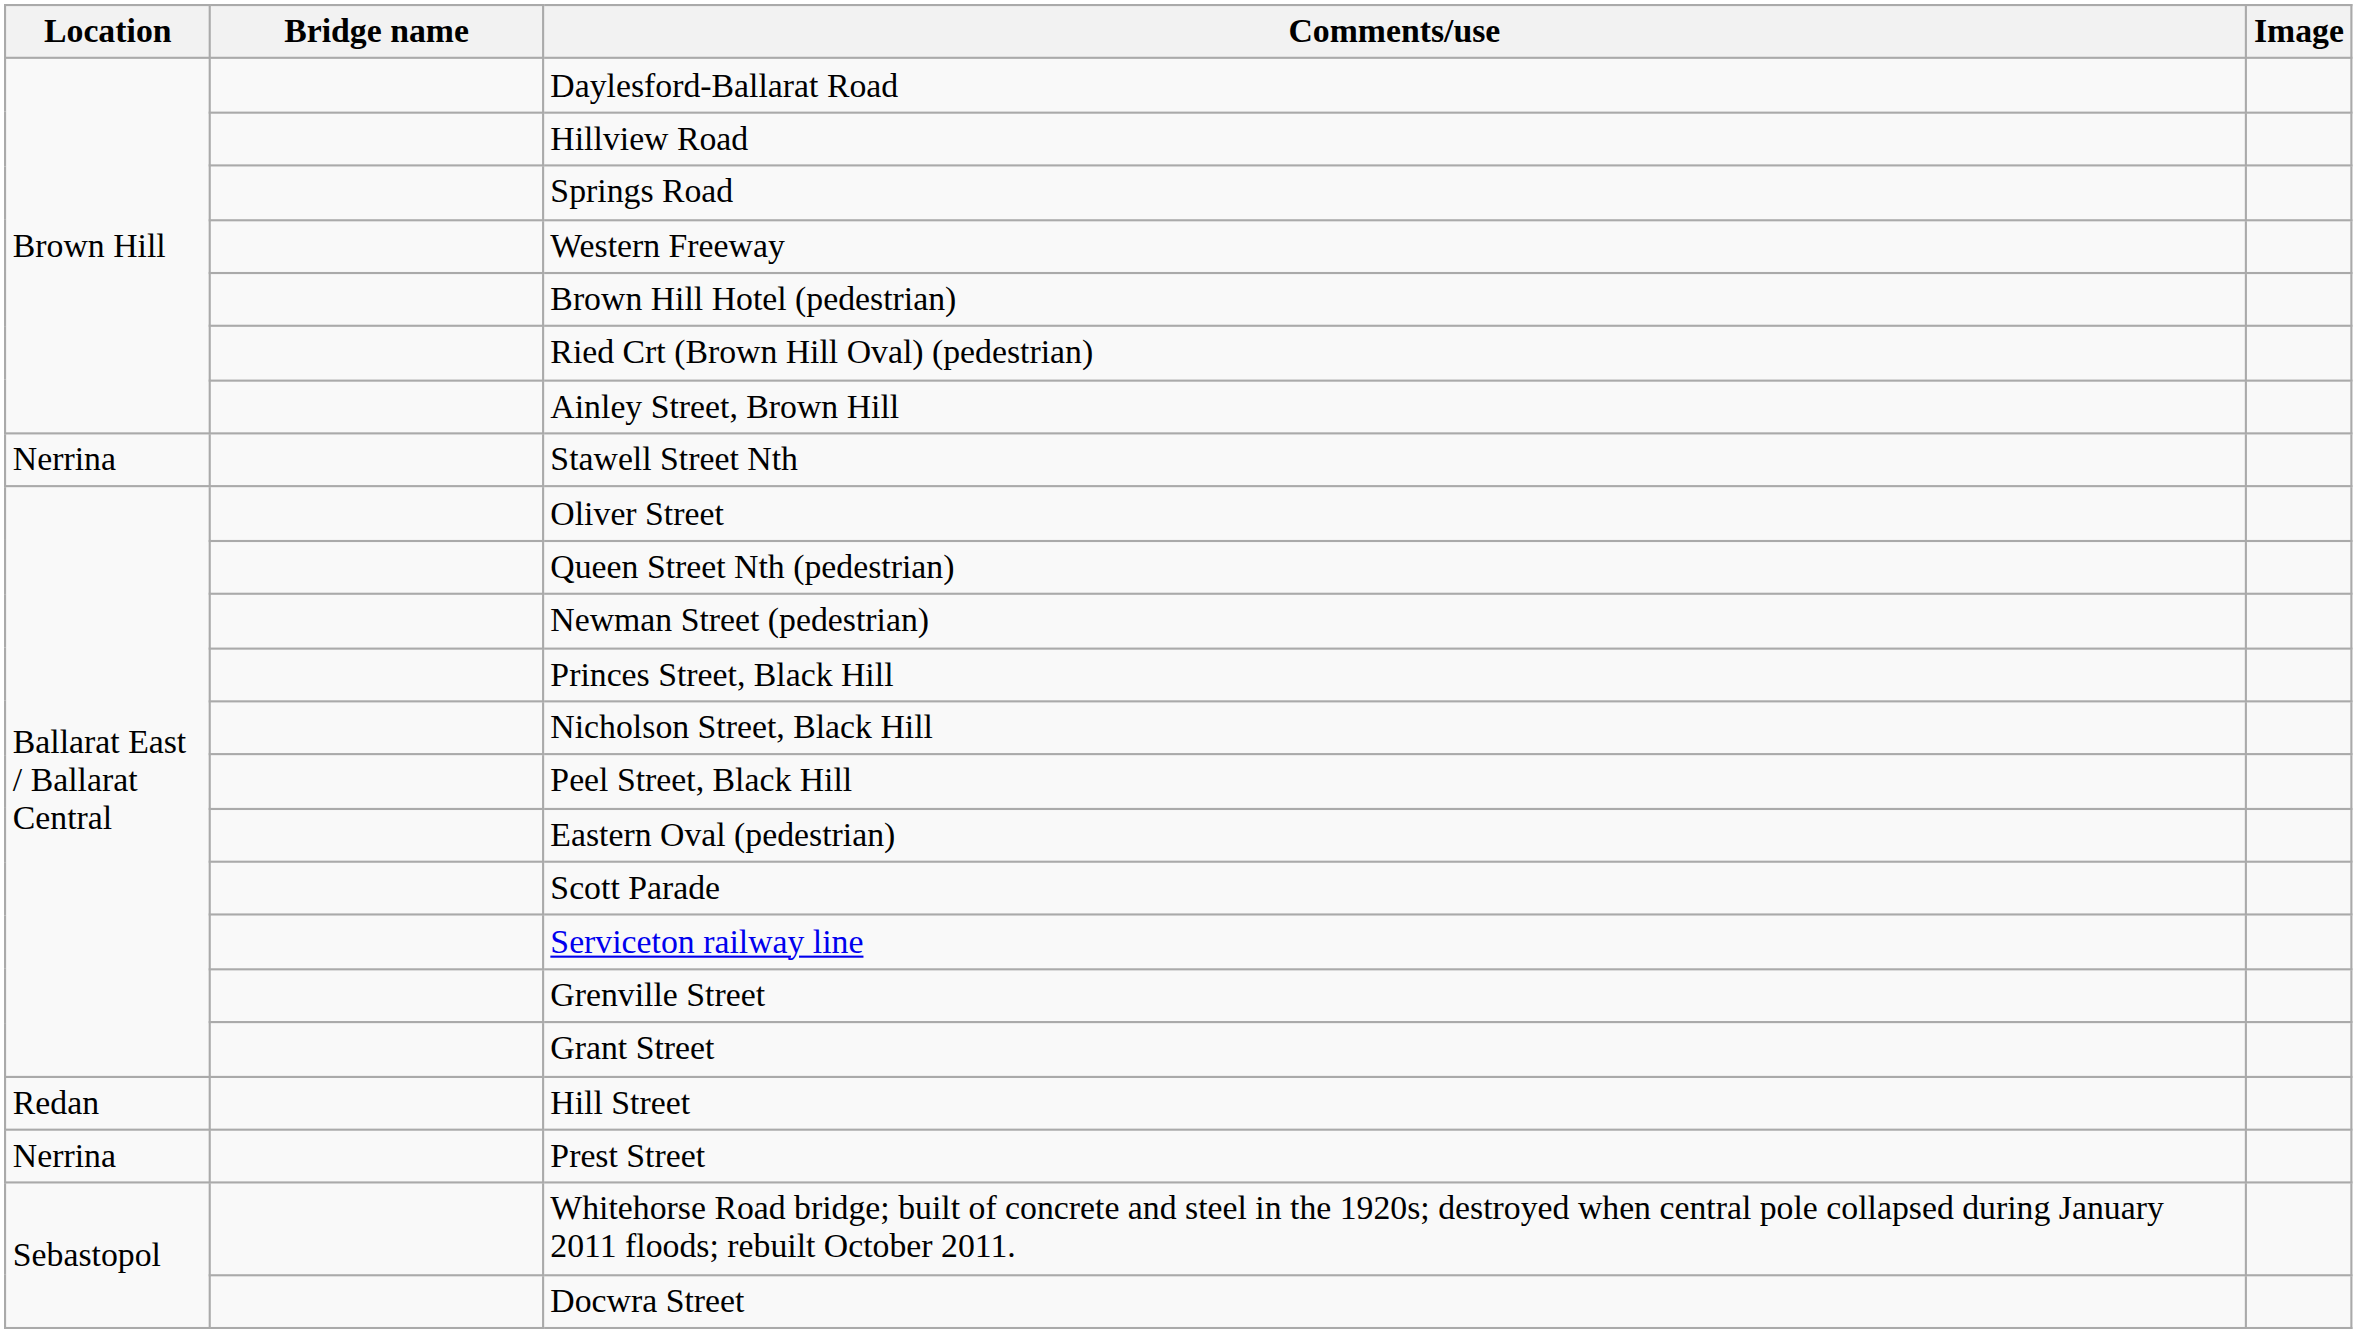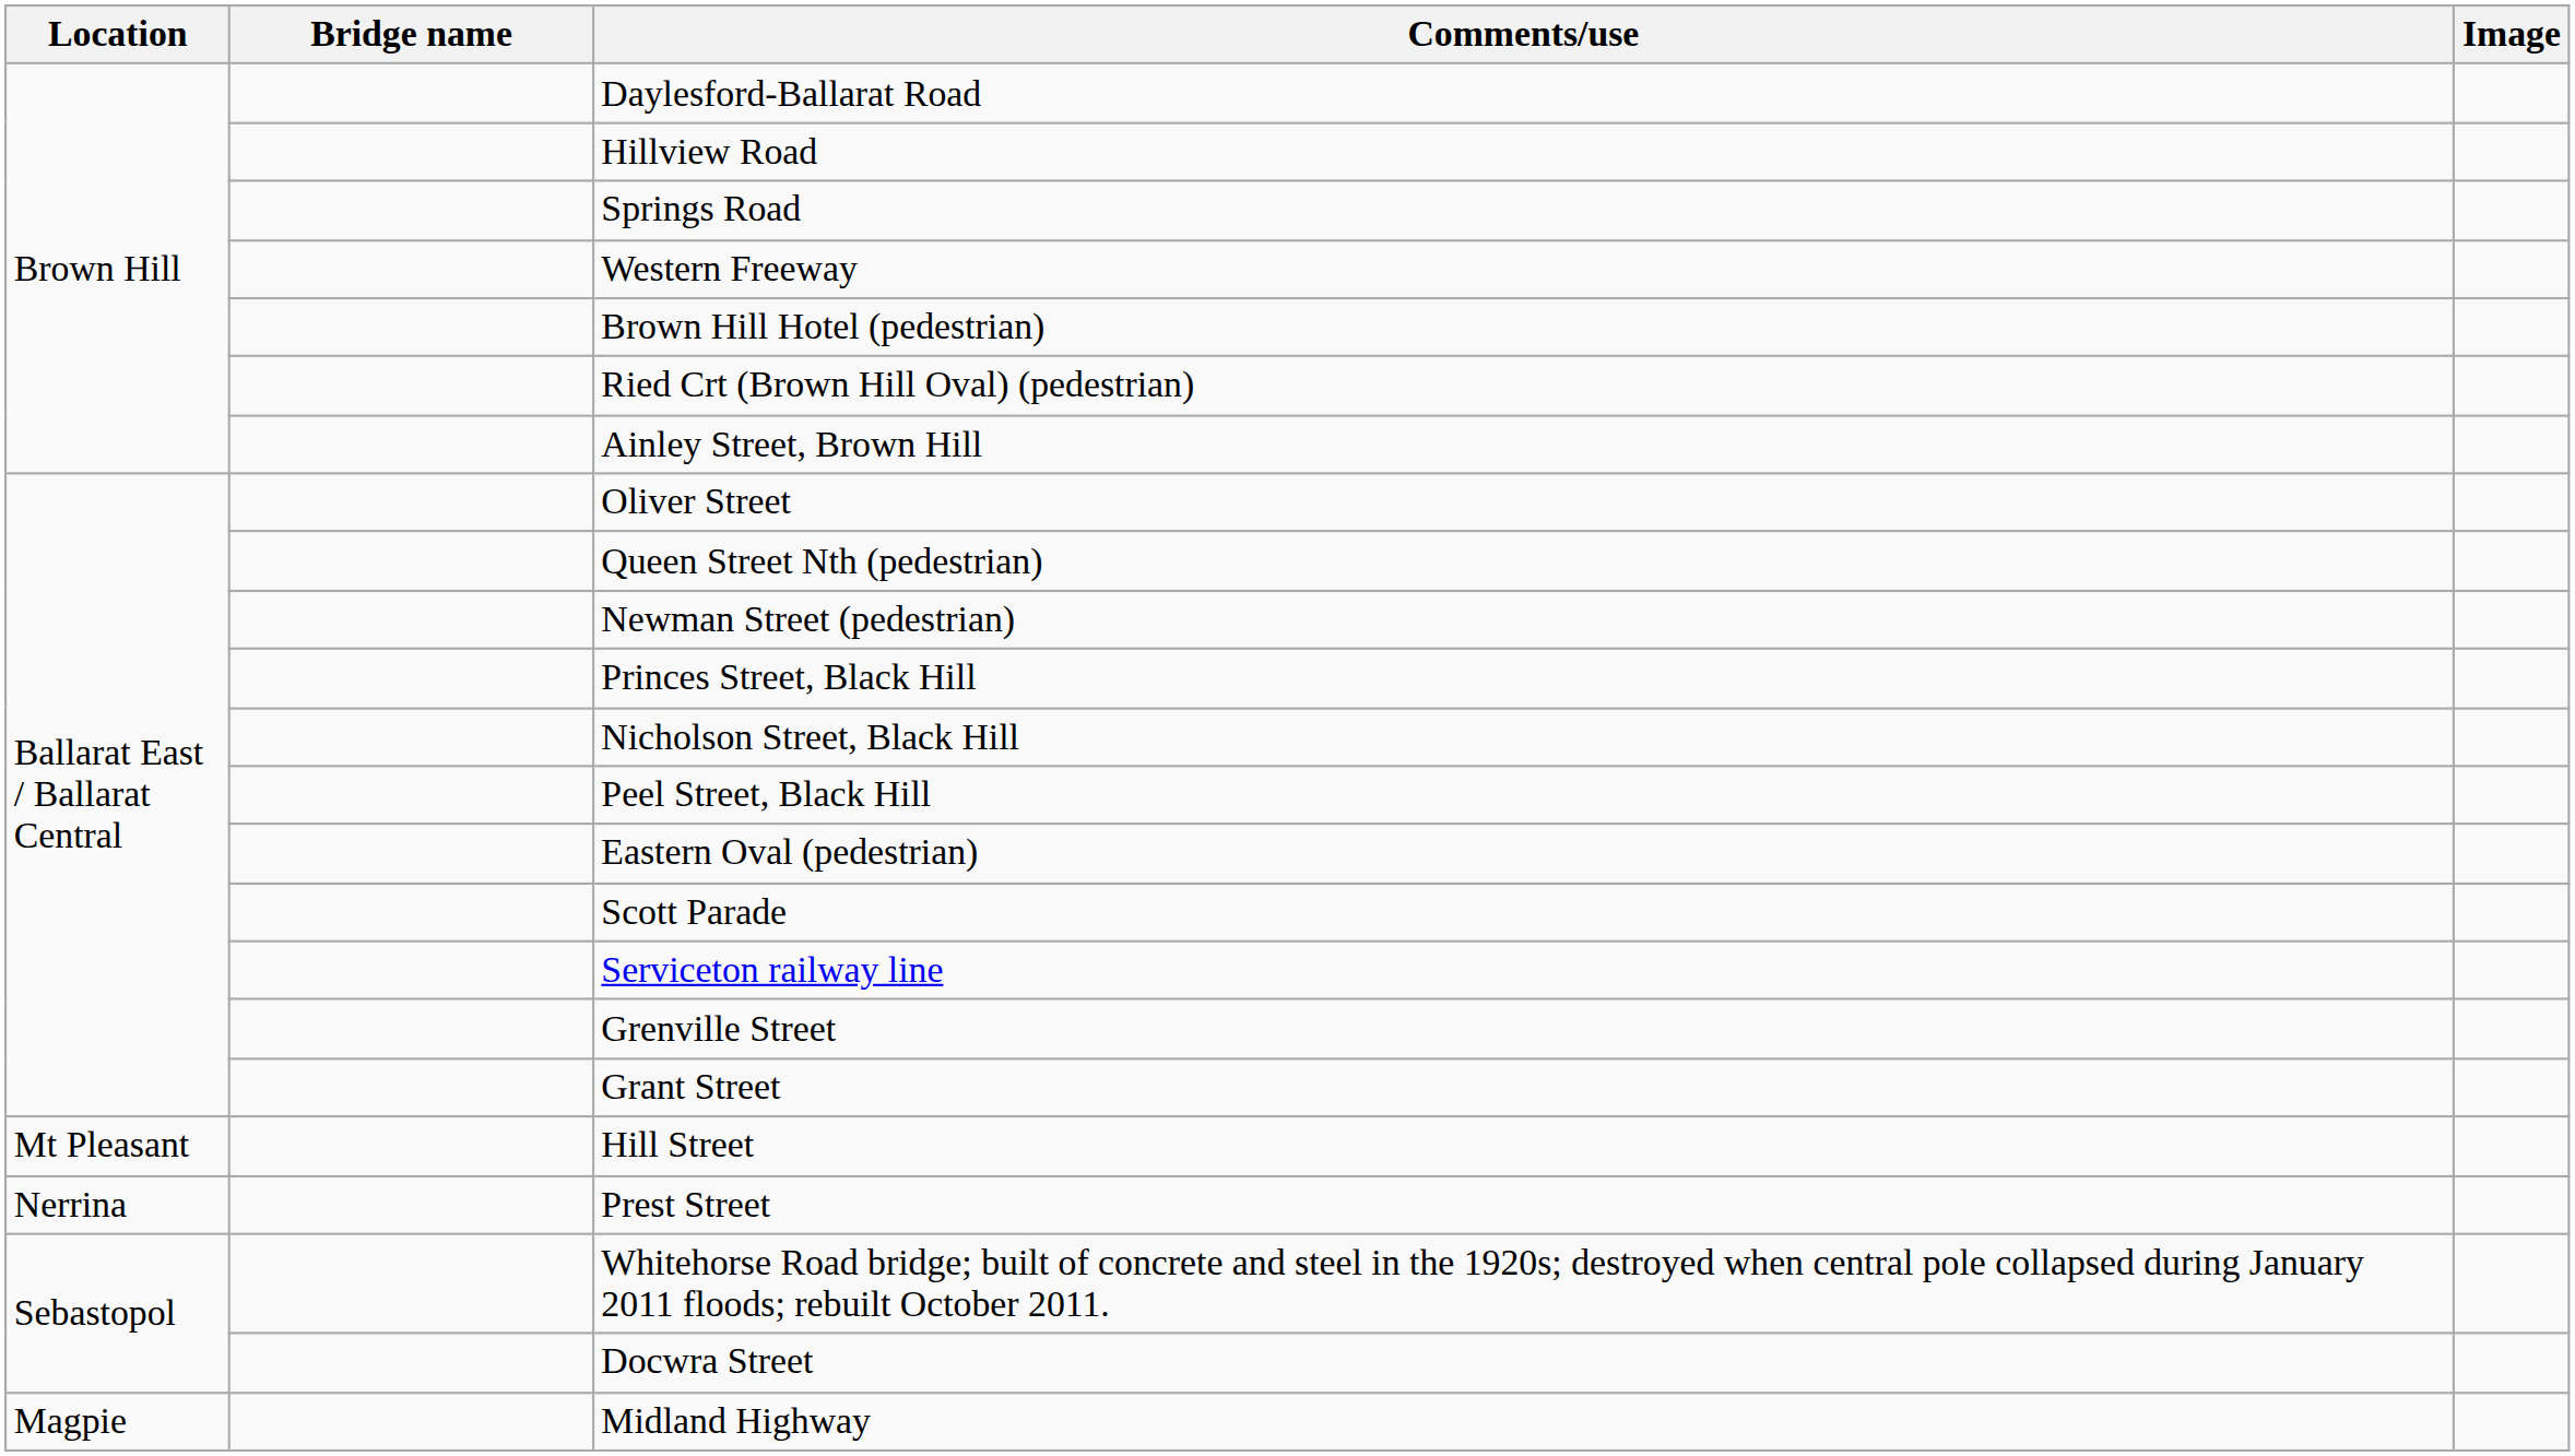- row: Nerrina | Stawell Street Nth
Hill Street | Location: Redan -> Mt Pleasant
+ row: Magpie | Midland Highway
